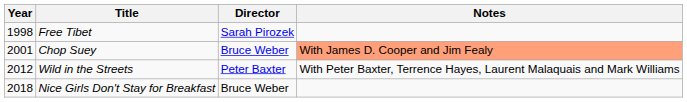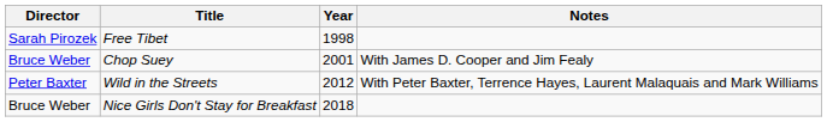columns swapped: Year <-> Director
Chop Suey | Notes: lightsalmon background -> no background
